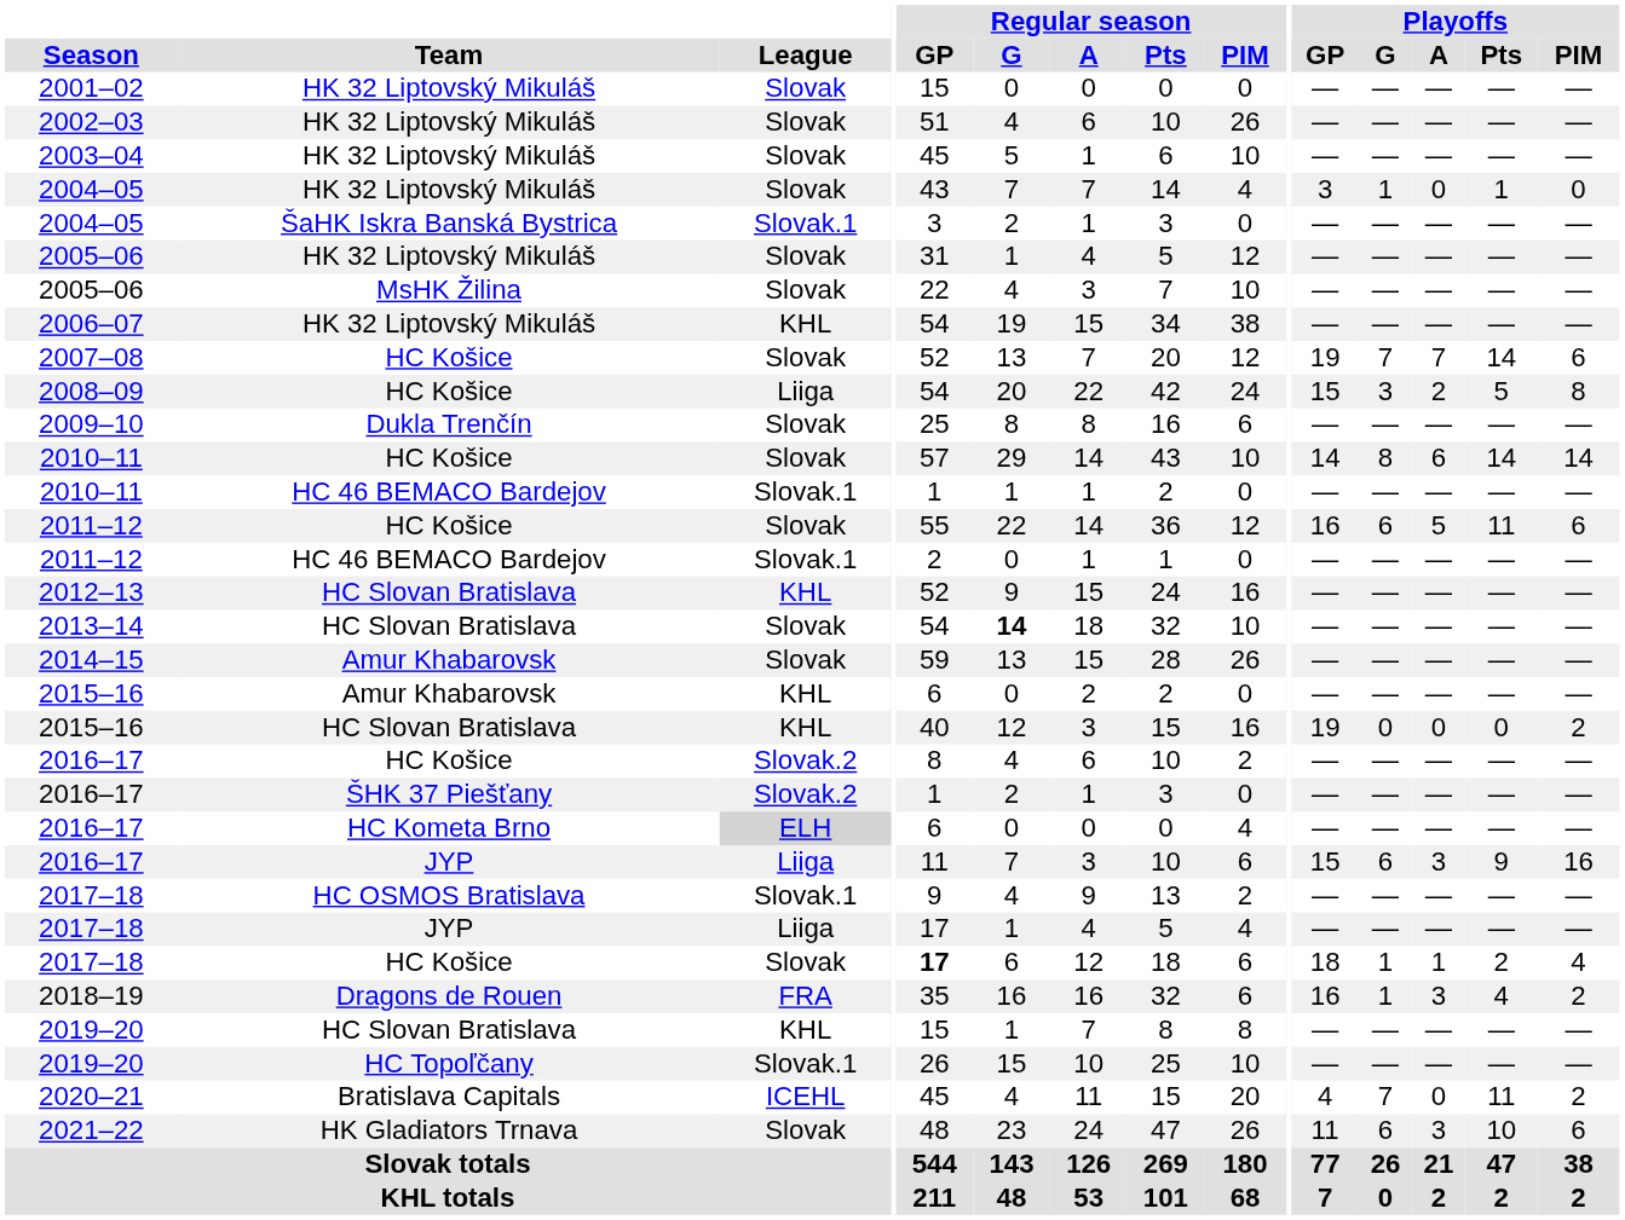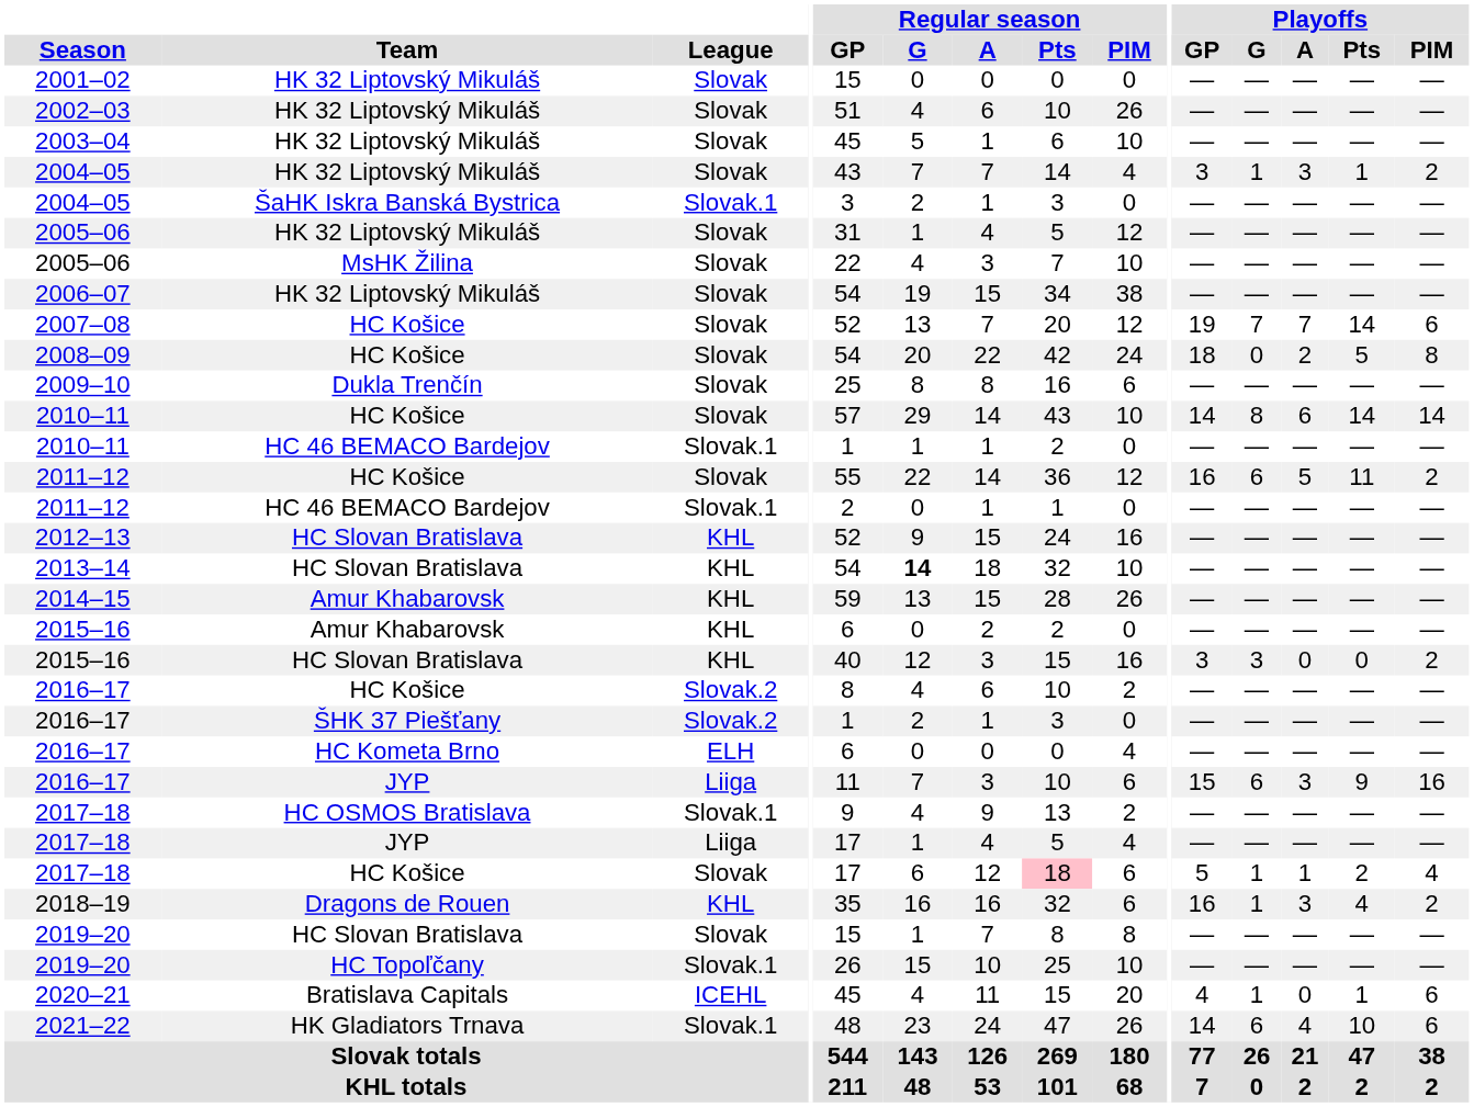2004–05 / HK 32 Liptovský Mikuláš | Playoffs / A: 0 -> 3
2004–05 / HK 32 Liptovský Mikuláš | Playoffs / PIM: 0 -> 2
2006–07 | League: KHL -> Slovak
2008–09 | League: Liiga -> Slovak
2008–09 | Playoffs / GP: 15 -> 18
2008–09 | Playoffs / G: 3 -> 0
2011–12 / HC Košice | Playoffs / PIM: 6 -> 2
2013–14 | League: Slovak -> KHL
2014–15 | League: Slovak -> KHL
2015–16 / HC Slovan Bratislava | Playoffs / GP: 19 -> 3
2015–16 / HC Slovan Bratislava | Playoffs / G: 0 -> 3
2016–17 / HC Kometa Brno | League: lightgrey background -> no background
2017–18 / HC Košice | Regular season / GP: bold -> normal
2017–18 / HC Košice | Regular season / Pts: no background -> pink background
2017–18 / HC Košice | Playoffs / GP: 18 -> 5
2018–19 | League: FRA -> KHL
2019–20 / HC Slovan Bratislava | League: KHL -> Slovak
2020–21 | Playoffs / G: 7 -> 1
2020–21 | Playoffs / Pts: 11 -> 1
2020–21 | Playoffs / PIM: 2 -> 6
2021–22 | League: Slovak -> Slovak.1
2021–22 | Playoffs / GP: 11 -> 14
2021–22 | Playoffs / A: 3 -> 4
